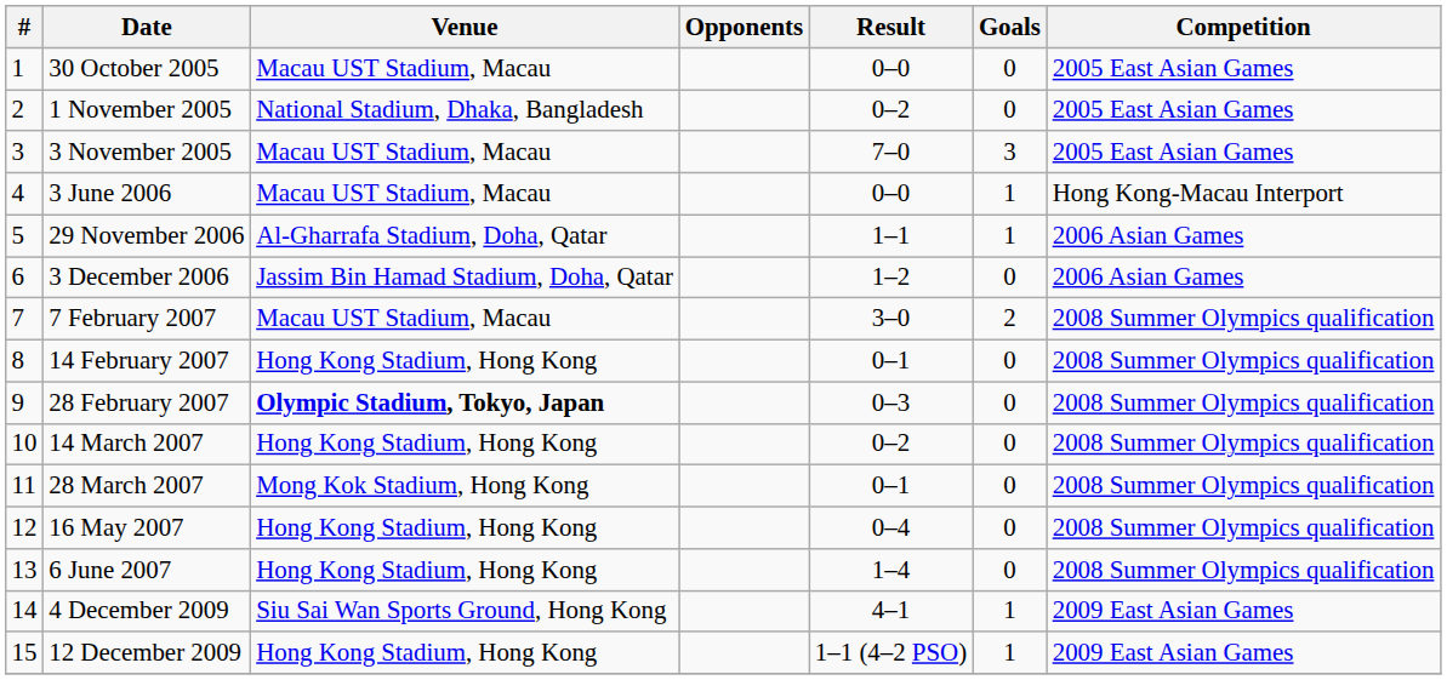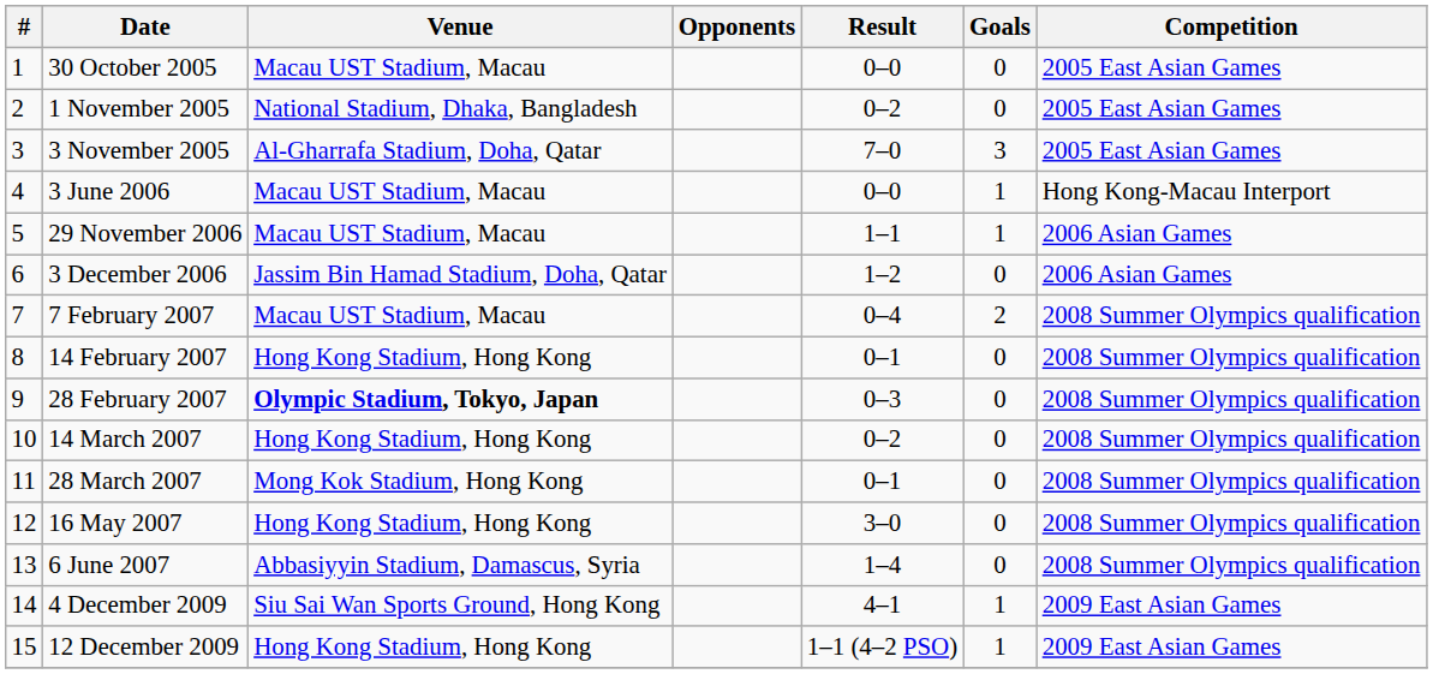3 November 2005 | Venue: Macau UST Stadium, Macau -> Al-Gharrafa Stadium, Doha, Qatar
29 November 2006 | Venue: Al-Gharrafa Stadium, Doha, Qatar -> Macau UST Stadium, Macau
7 February 2007 | Result: 3–0 -> 0–4
16 May 2007 | Result: 0–4 -> 3–0
6 June 2007 | Venue: Hong Kong Stadium, Hong Kong -> Abbasiyyin Stadium, Damascus, Syria
